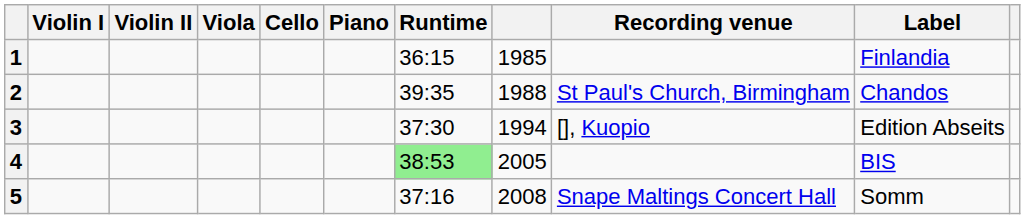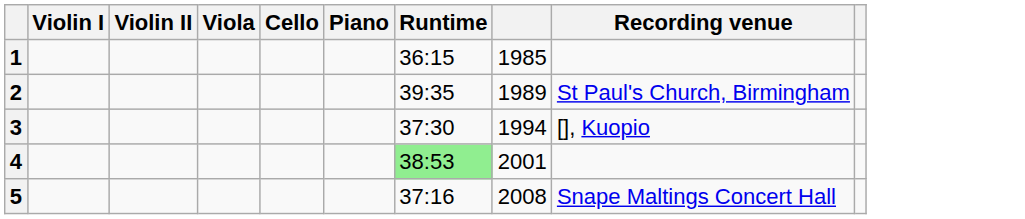- column: Label | Finlandia | Chandos | Edition Abseits | BIS | Somm
2 | column 8: 1988 -> 1989
4 | column 8: 2005 -> 2001
